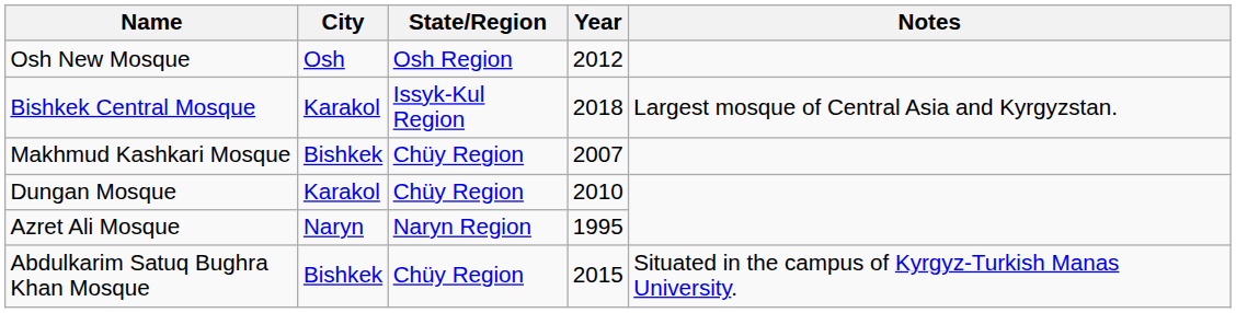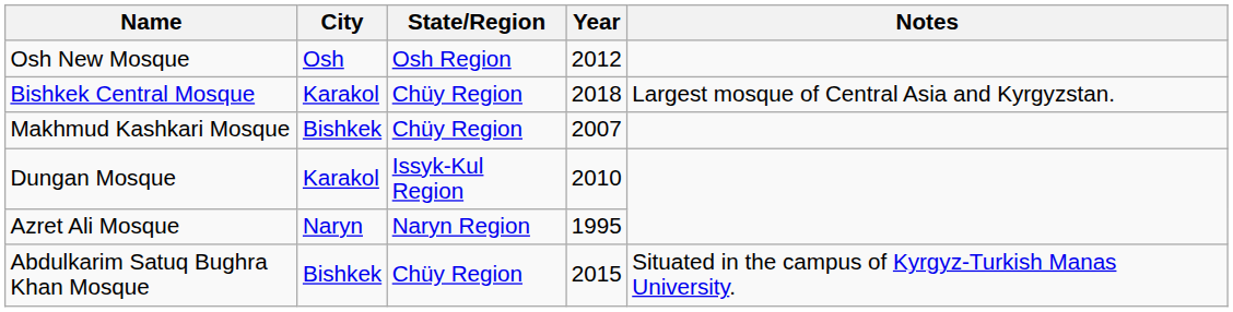Bishkek Central Mosque | State/Region: Issyk-Kul Region -> Chüy Region
Dungan Mosque | State/Region: Chüy Region -> Issyk-Kul Region
